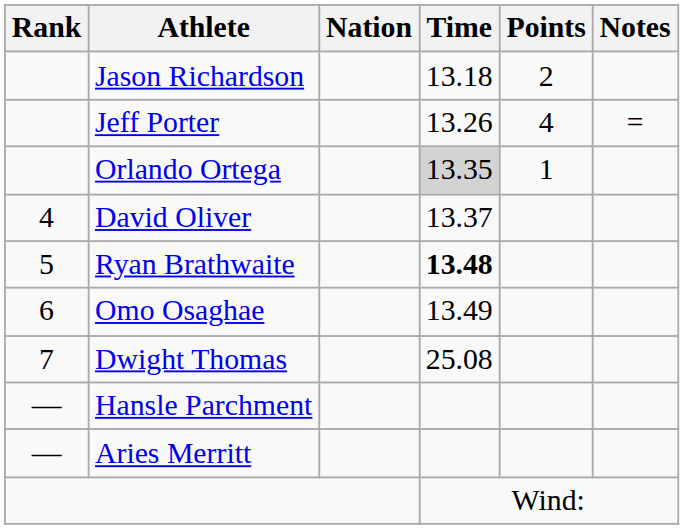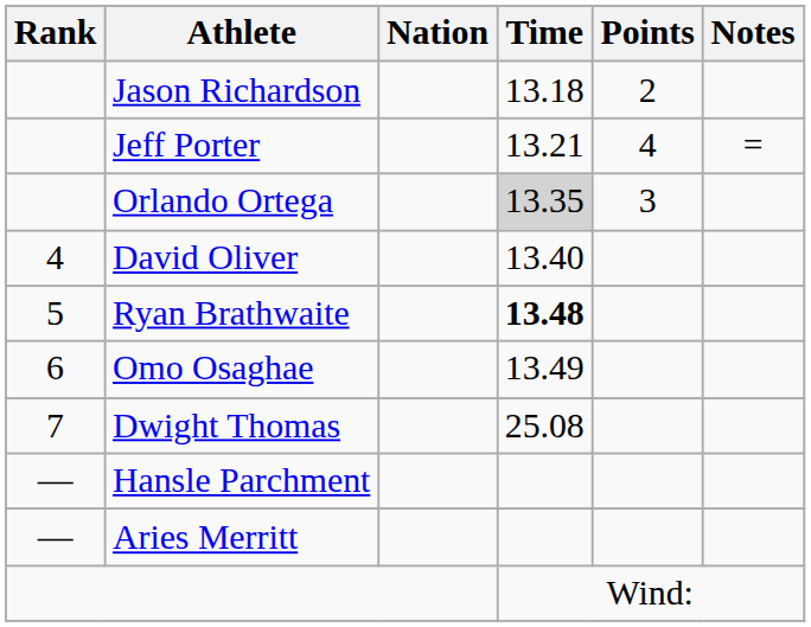Jeff Porter | Time: 13.26 -> 13.21
Orlando Ortega | Points: 1 -> 3
David Oliver | Time: 13.37 -> 13.40
